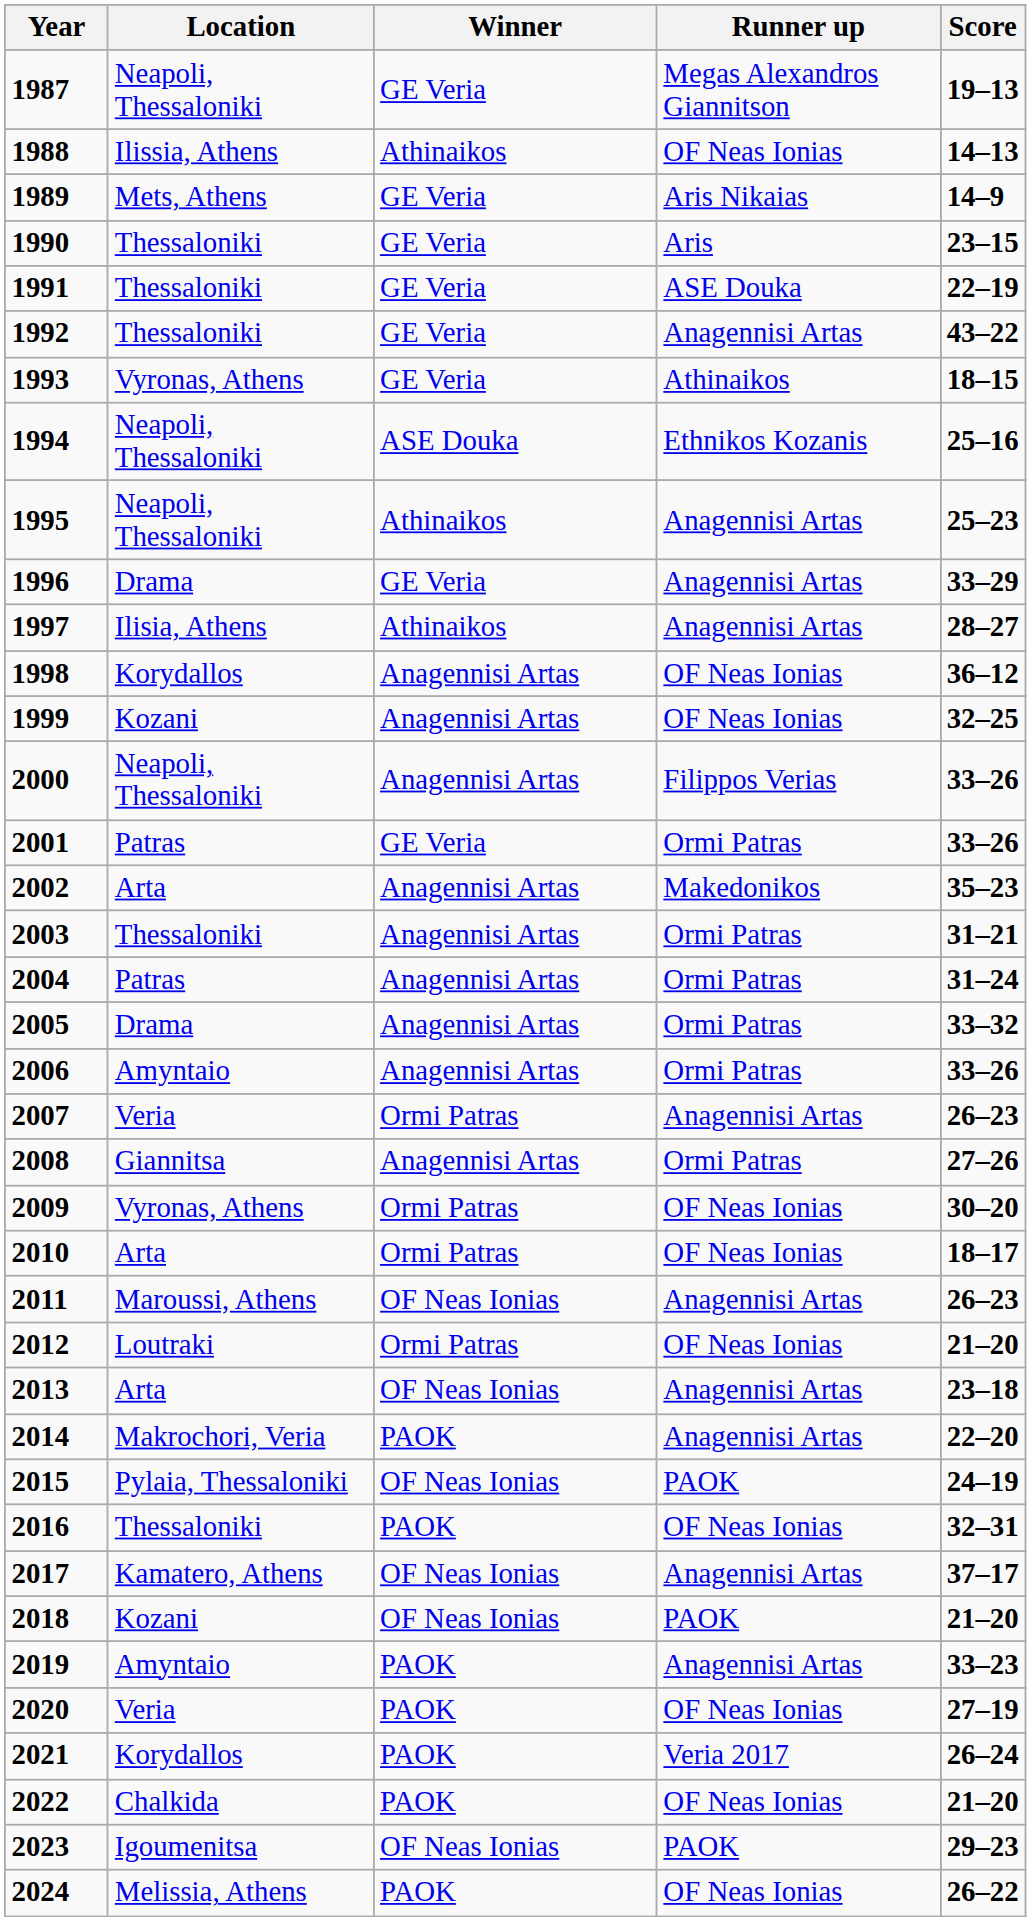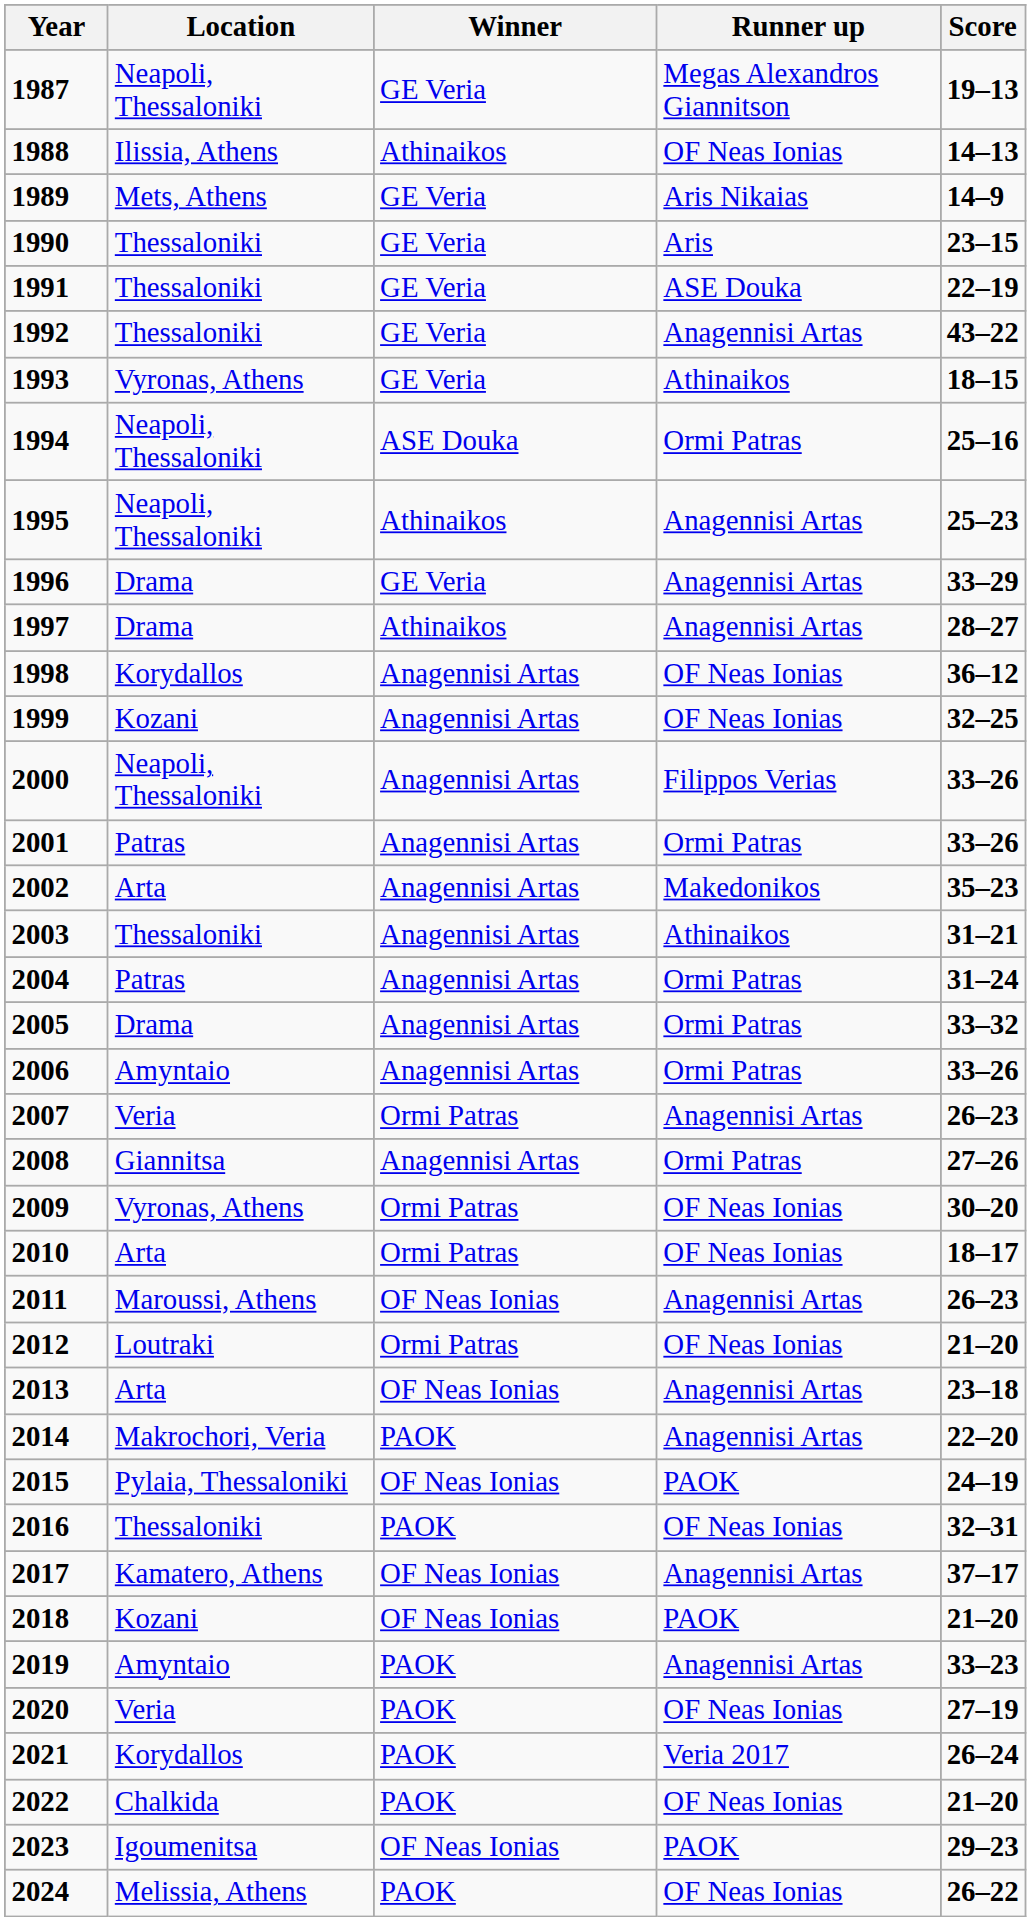1994 | Runner up: Ethnikos Kozanis -> Ormi Patras
1997 | Location: Ilisia, Athens -> Drama
2001 | Winner: GE Veria -> Anagennisi Artas
2003 | Runner up: Ormi Patras -> Athinaikos
